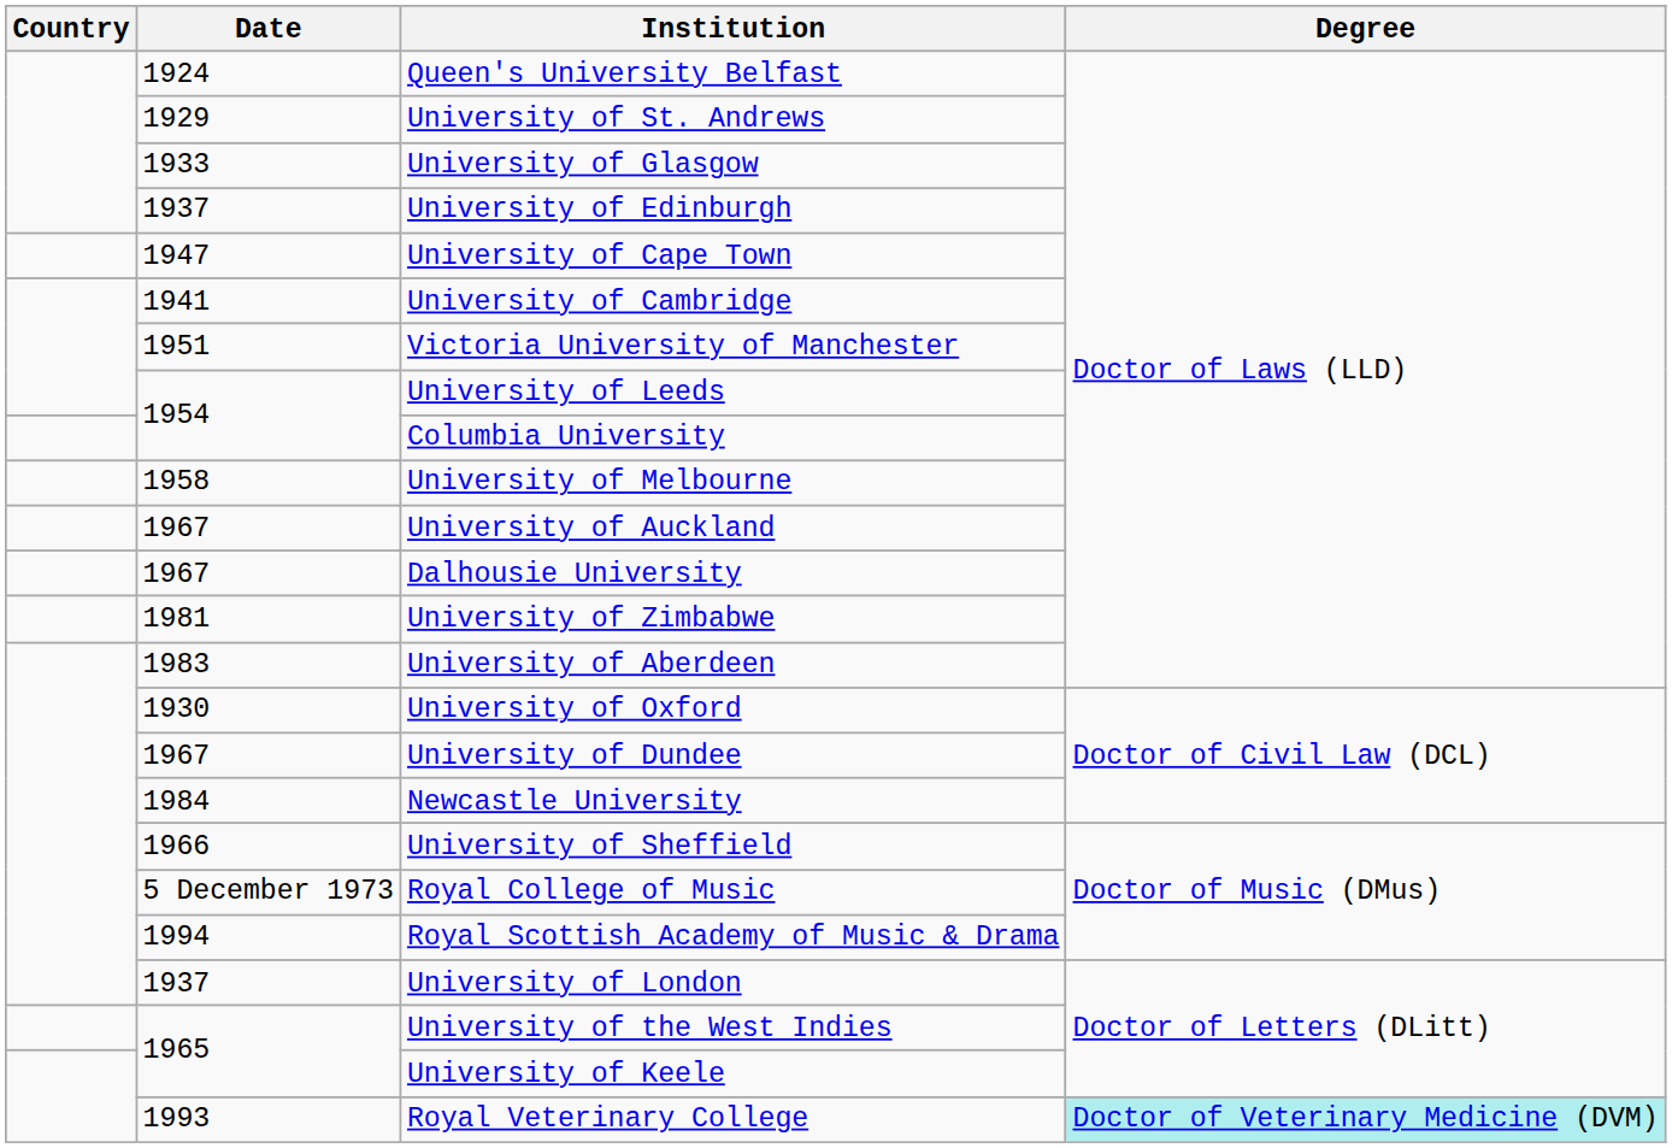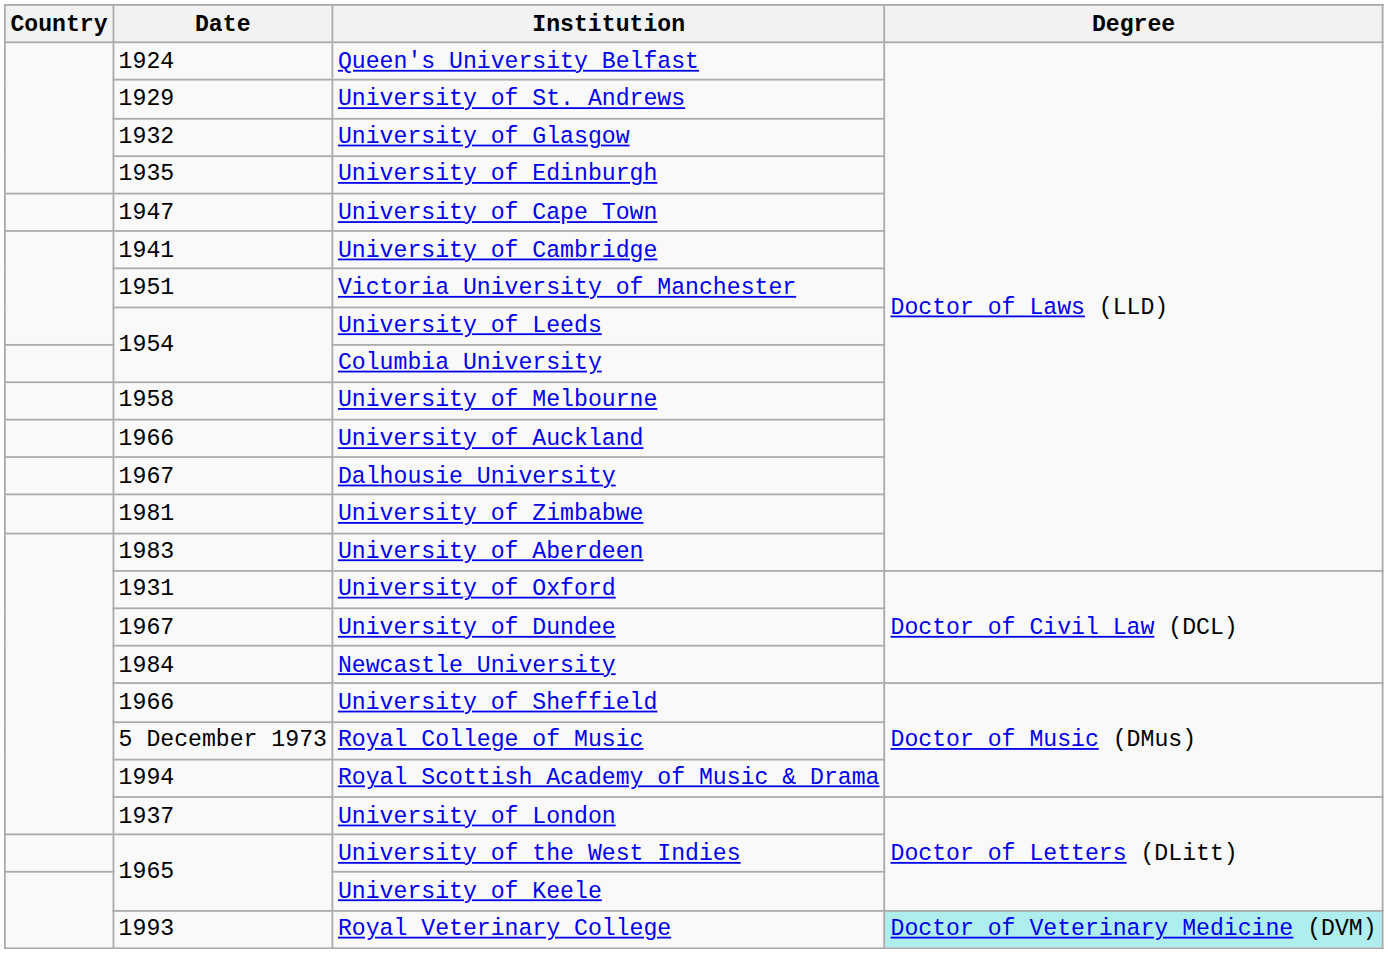University of Glasgow | Date: 1933 -> 1932
University of Edinburgh | Date: 1937 -> 1935
University of Auckland | Date: 1967 -> 1966
University of Oxford | Date: 1930 -> 1931
